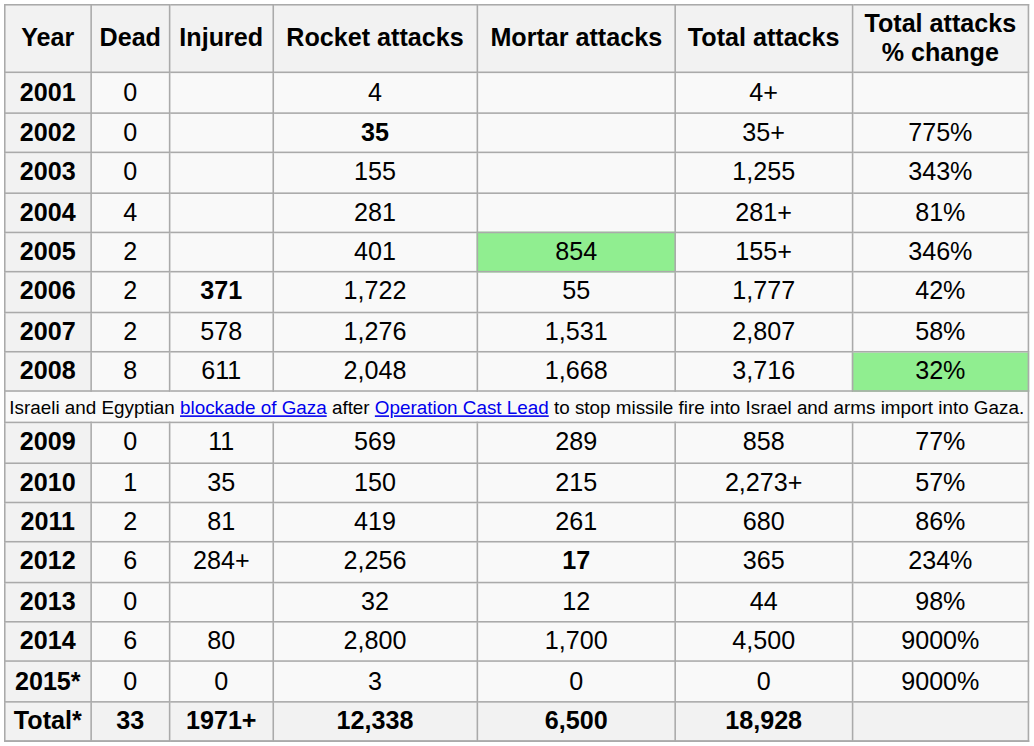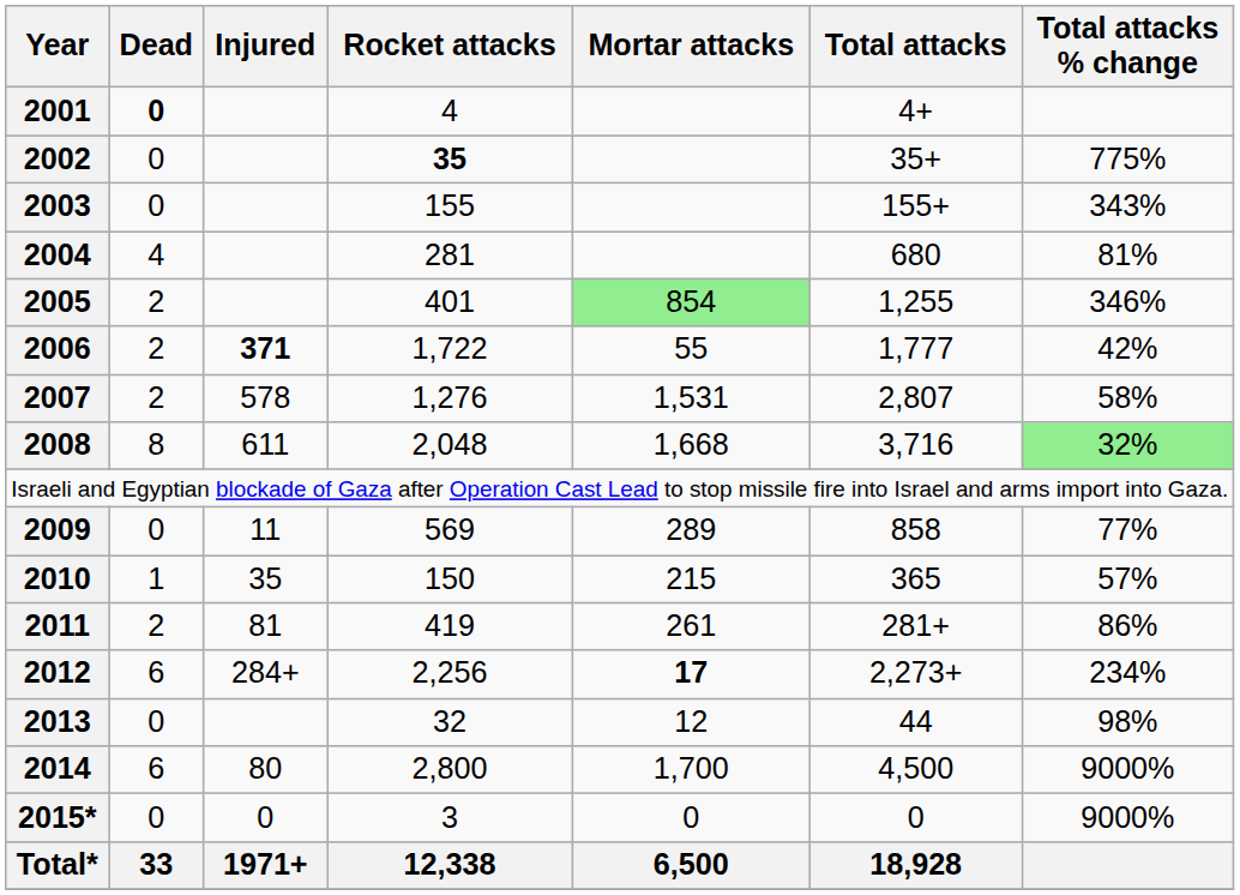2001 | Dead: normal -> bold
2003 | Total attacks: 1,255 -> 155+
2004 | Total attacks: 281+ -> 680
2005 | Total attacks: 155+ -> 1,255
2010 | Total attacks: 2,273+ -> 365
2011 | Total attacks: 680 -> 281+
2012 | Total attacks: 365 -> 2,273+
